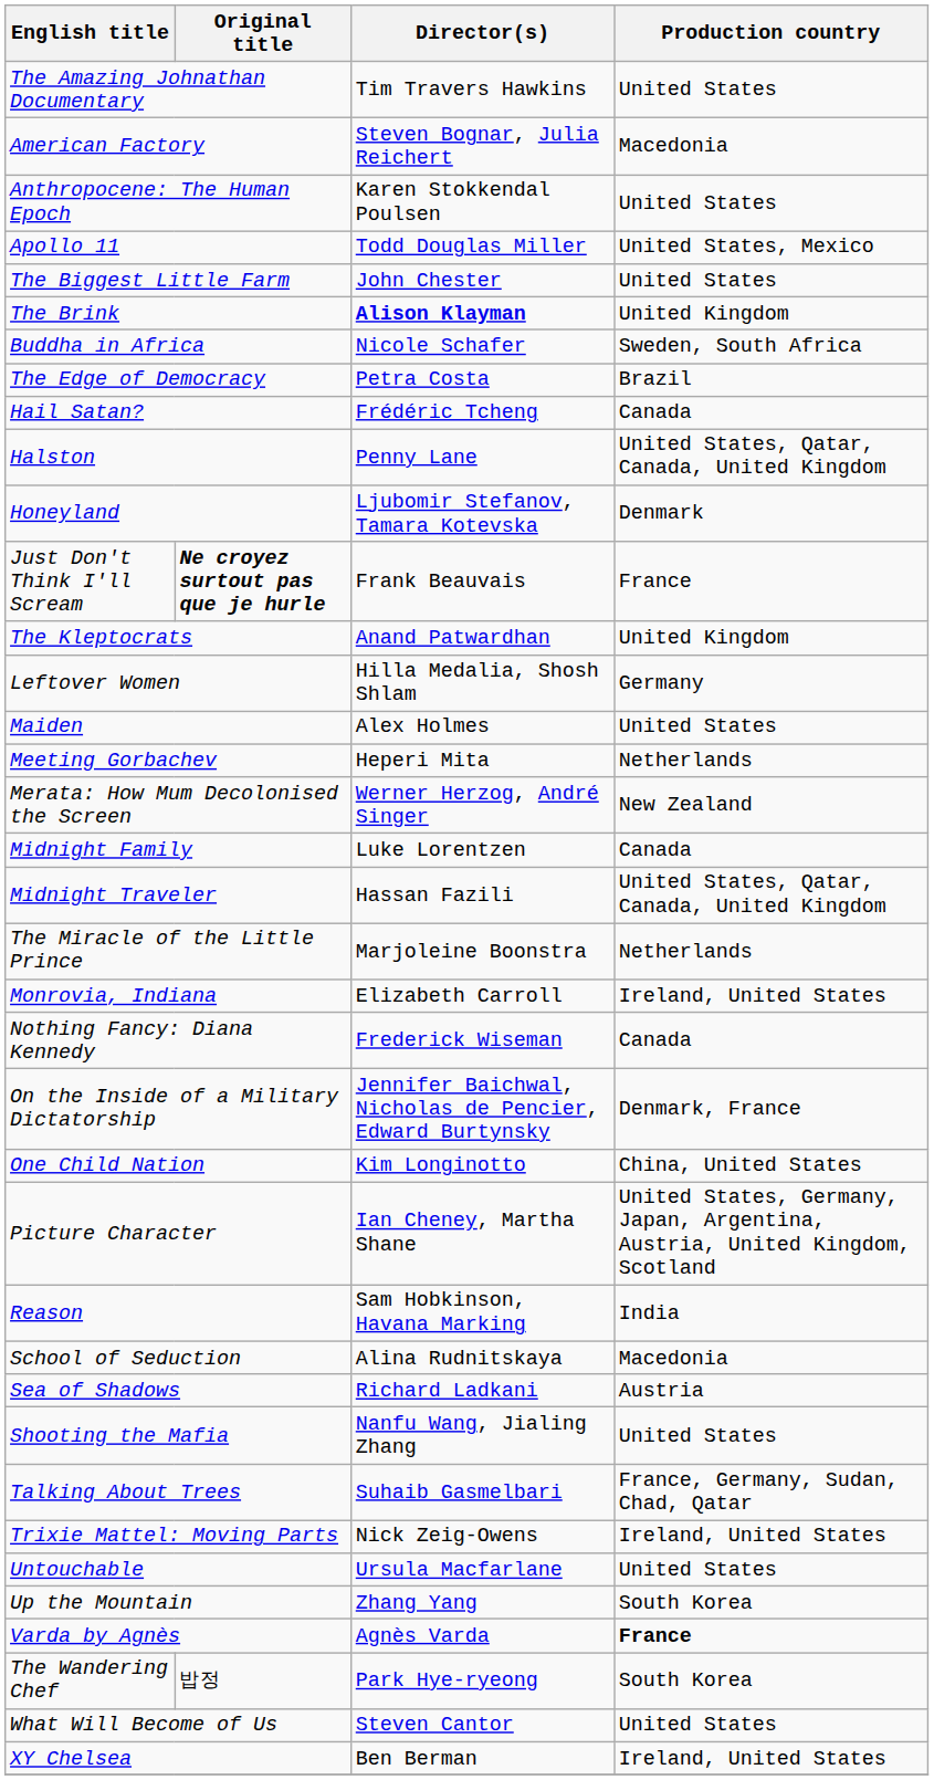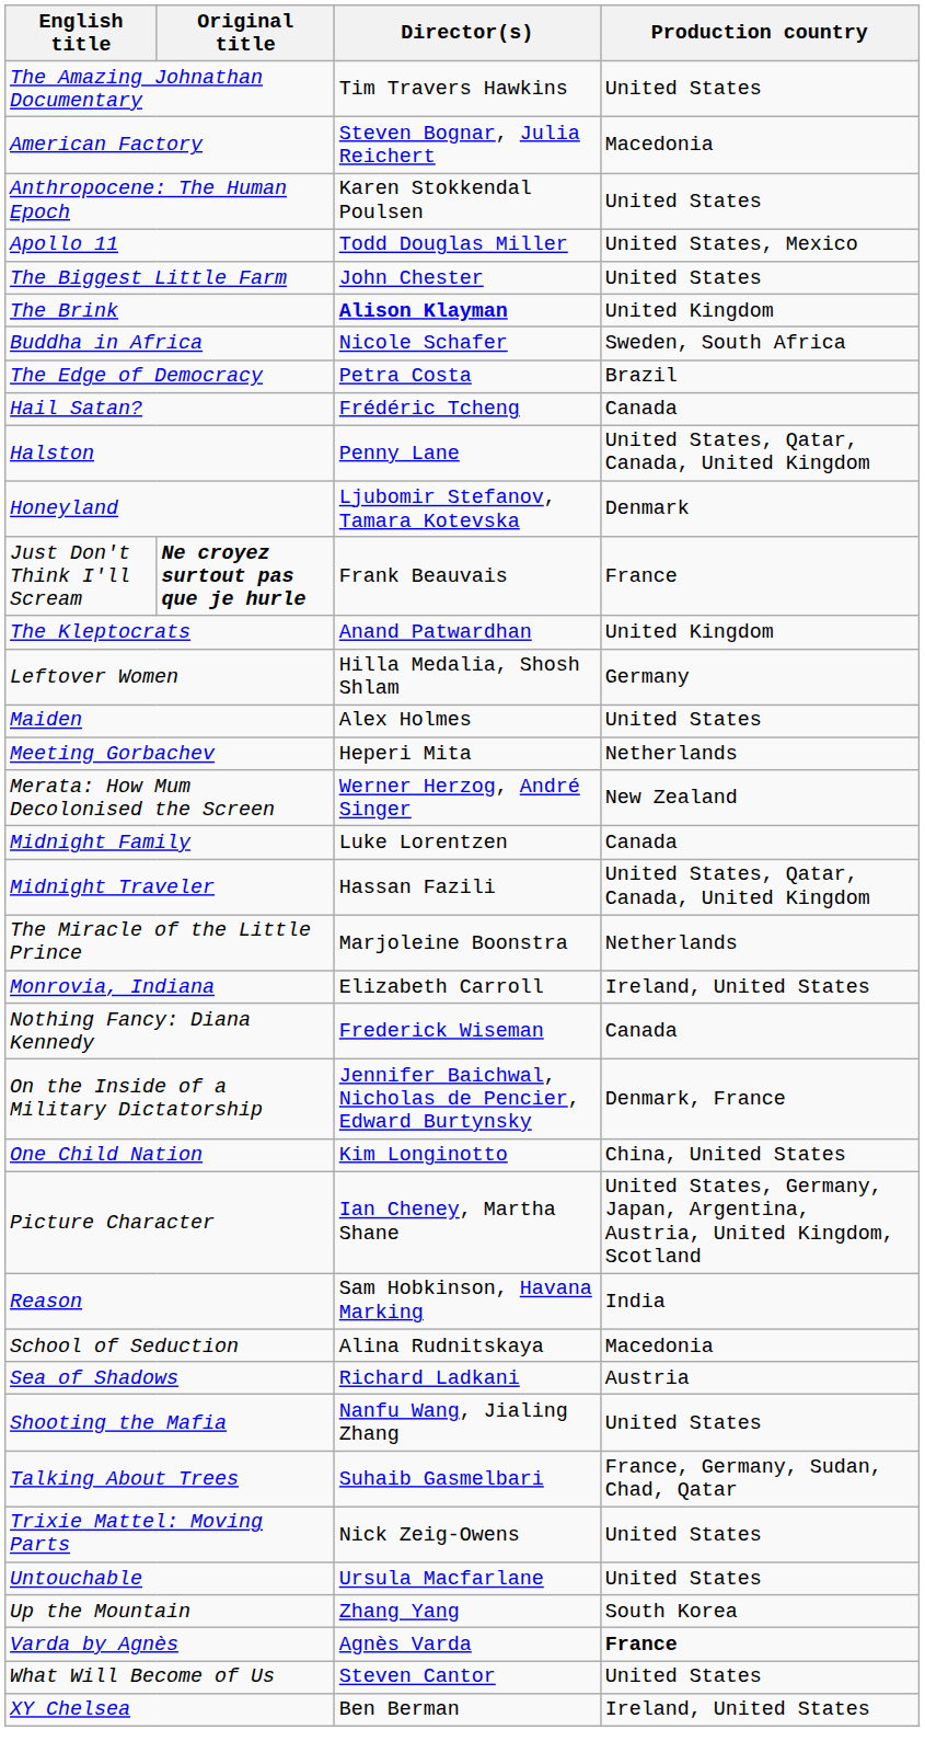Trixie Mattel: Moving Parts | Production country: Ireland, United States -> United States
- row: The Wandering Chef | 밥정 | Park Hye-ryeong | South Korea
